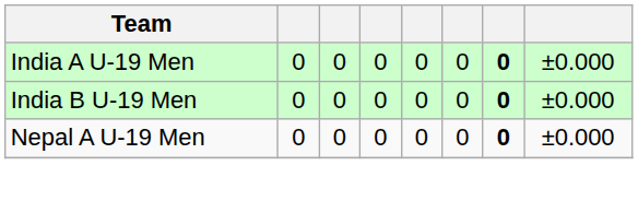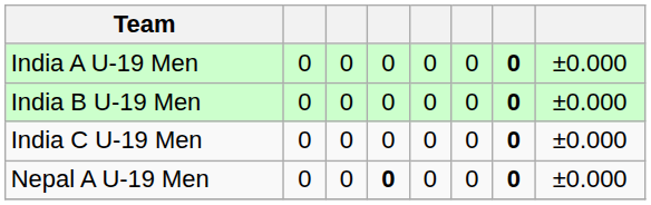+ row: India C U-19 Men | 0 | 0 | 0 | 0 | 0 | 0 | ±0.000
Nepal A U-19 Men | column 4: normal -> bold
